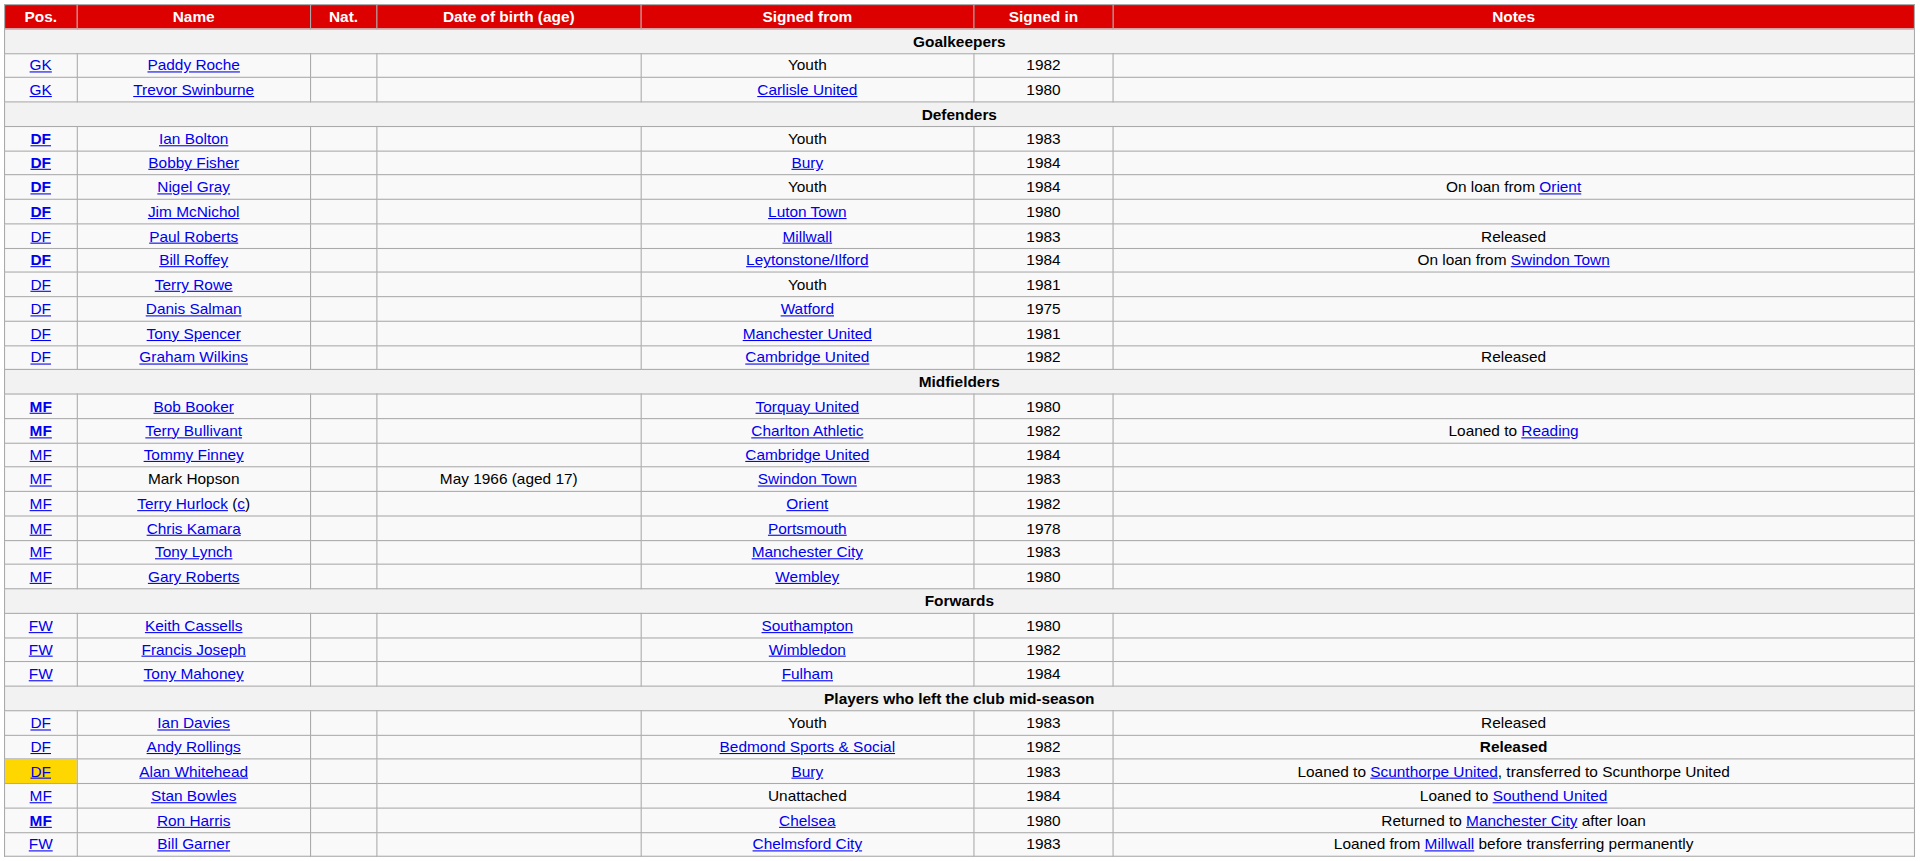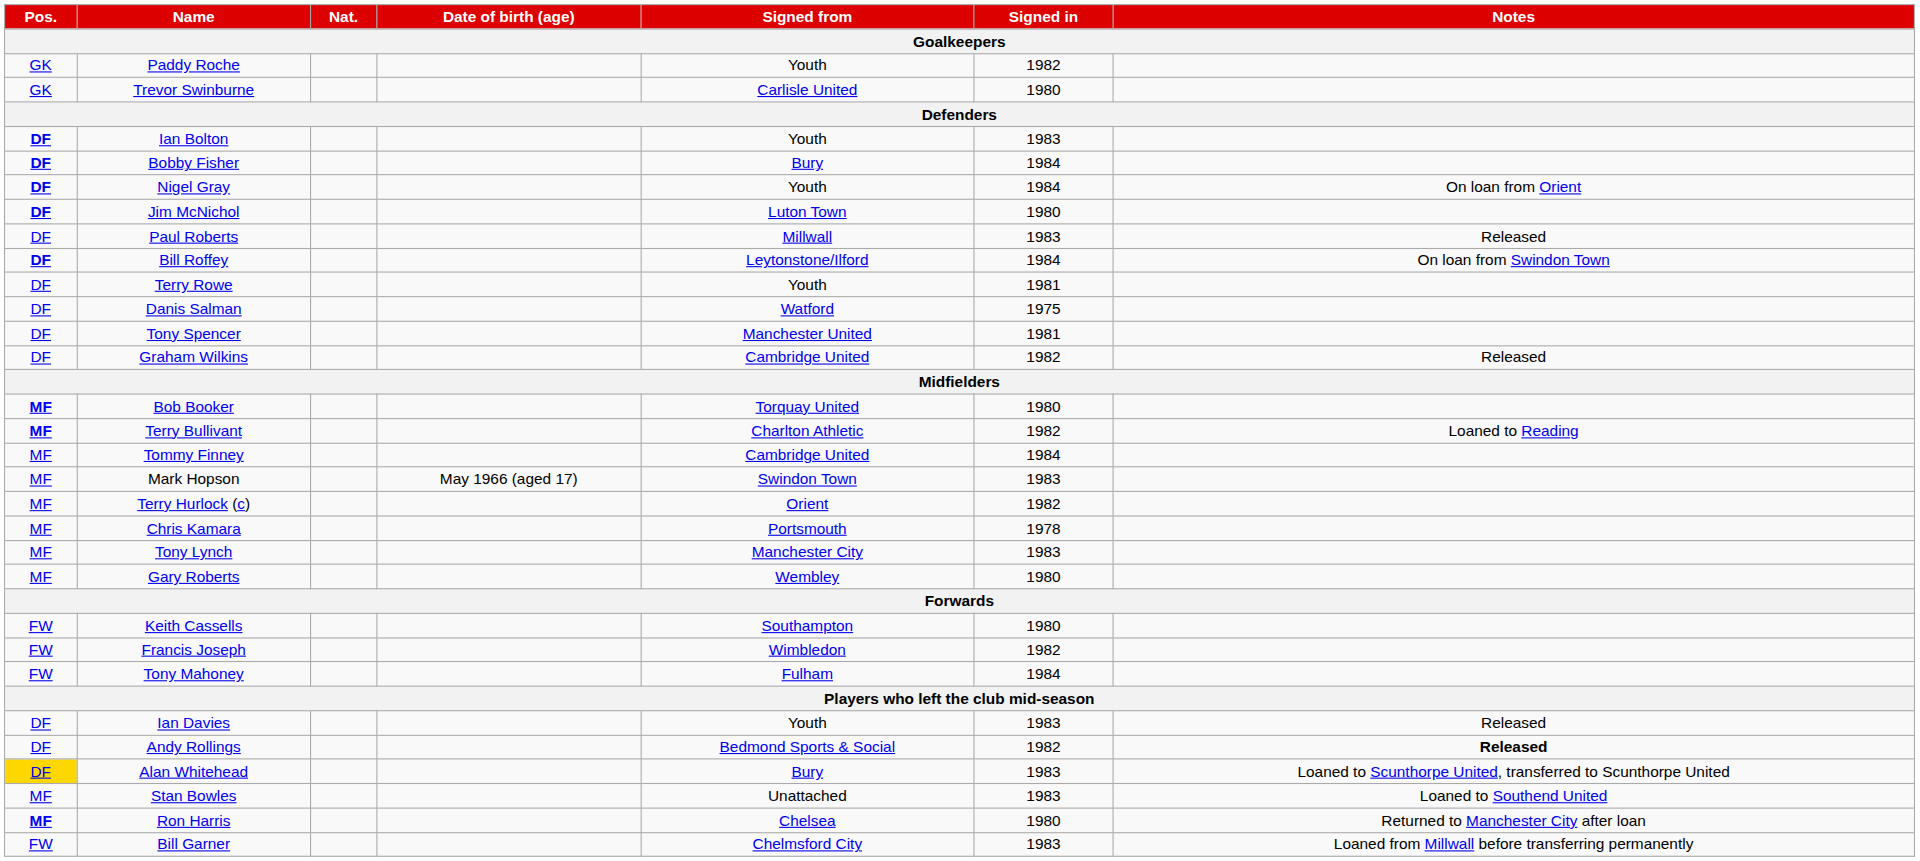Stan Bowles | Signed in: 1984 -> 1983
